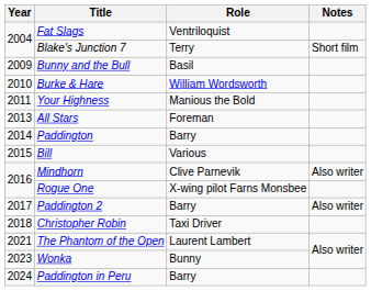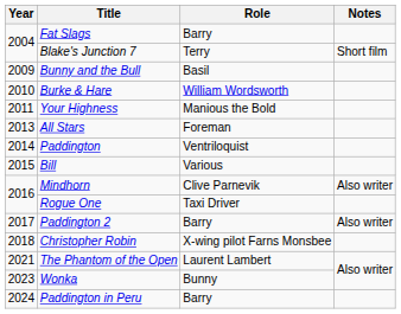Fat Slags | Role: Ventriloquist -> Barry
Paddington | Role: Barry -> Ventriloquist
Rogue One | Role: X-wing pilot Farns Monsbee -> Taxi Driver
Christopher Robin | Role: Taxi Driver -> X-wing pilot Farns Monsbee
